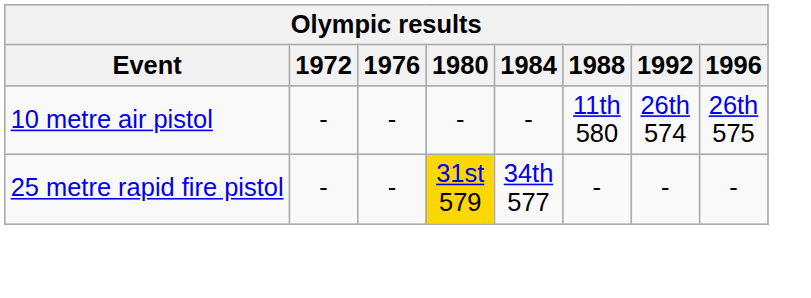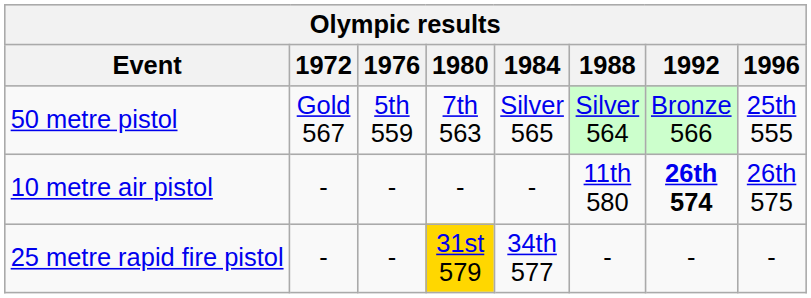+ row: 50 metre pistol | Gold 567 | 5th 559 | 7th 563 | Silver 565 | Silver 564 | Bronze 566 | 25th 555
10 metre air pistol | 1992: normal -> bold
